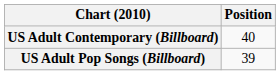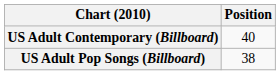US Adult Pop Songs (Billboard) | Position: 39 -> 38
